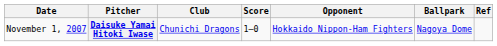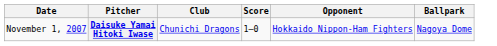- column: Ref
